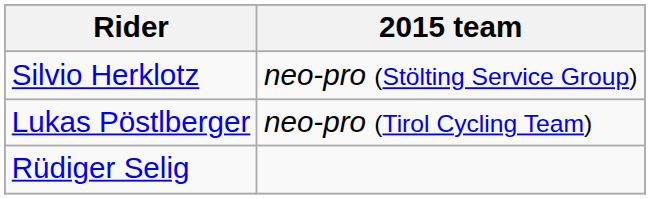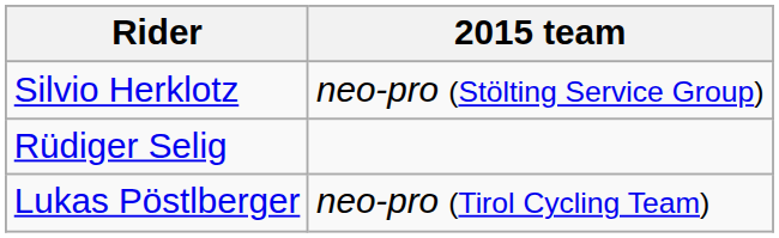rows swapped: Lukas Pöstlberger <-> Rüdiger Selig
